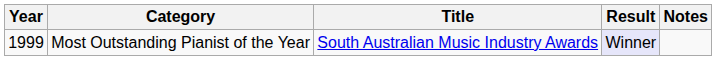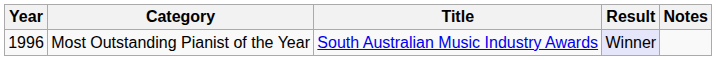Most Outstanding Pianist of the Year | Year: 1999 -> 1996
